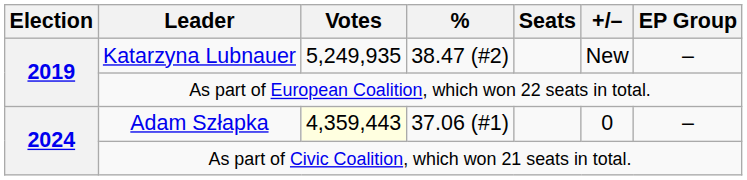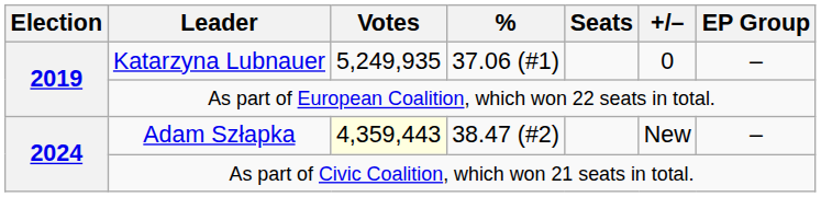Katarzyna Lubnauer | %: 38.47 (#2) -> 37.06 (#1)
Katarzyna Lubnauer | +/–: New -> 0
Adam Szłapka | %: 37.06 (#1) -> 38.47 (#2)
Adam Szłapka | +/–: 0 -> New
